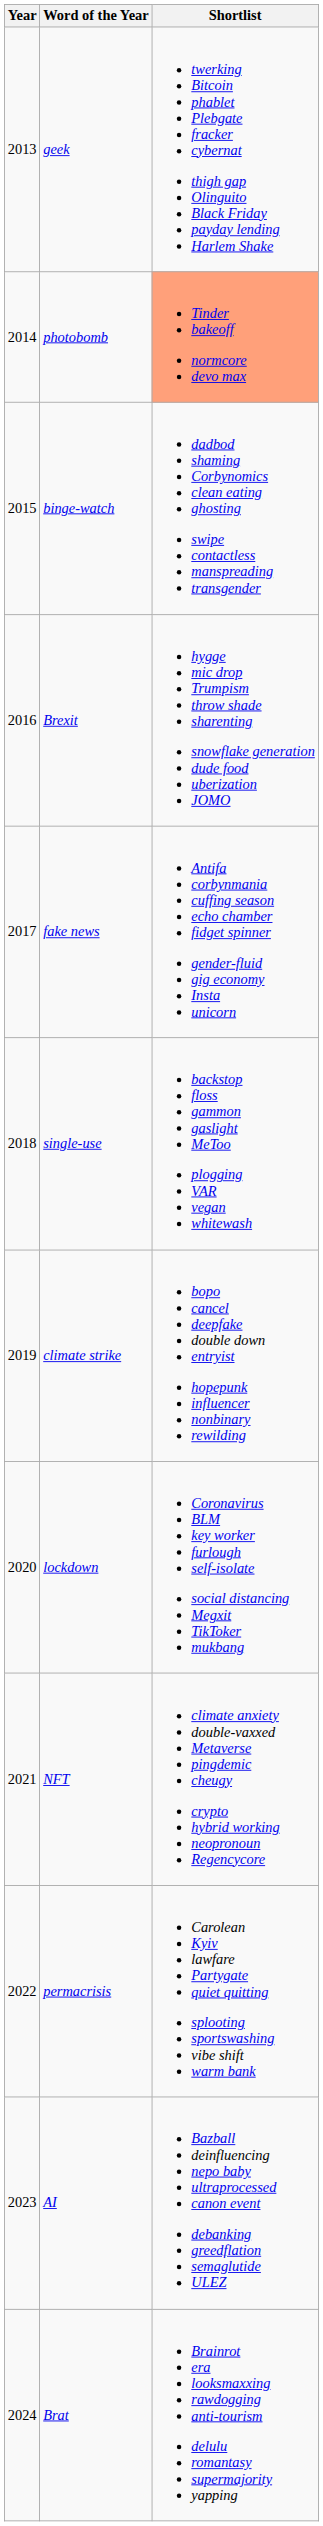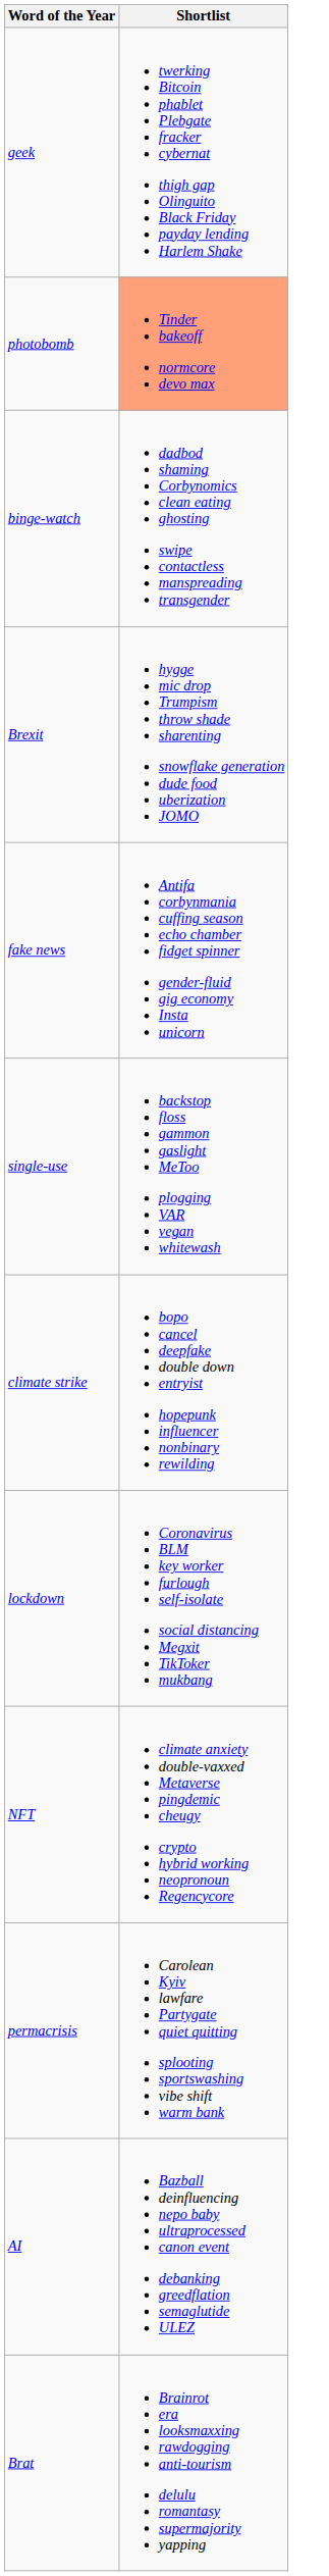- column: Year | 2013 | 2014 | 2015 | 2016 | 2017 | 2018 | 2019 | 2020 | 2021 | 2022 | 2023 | 2024
